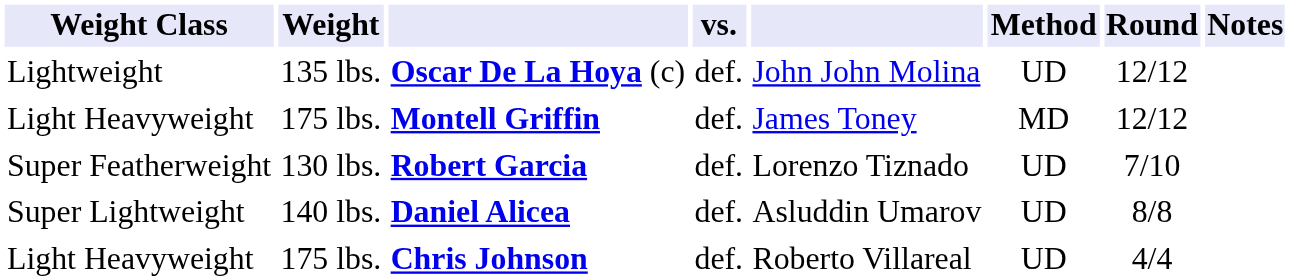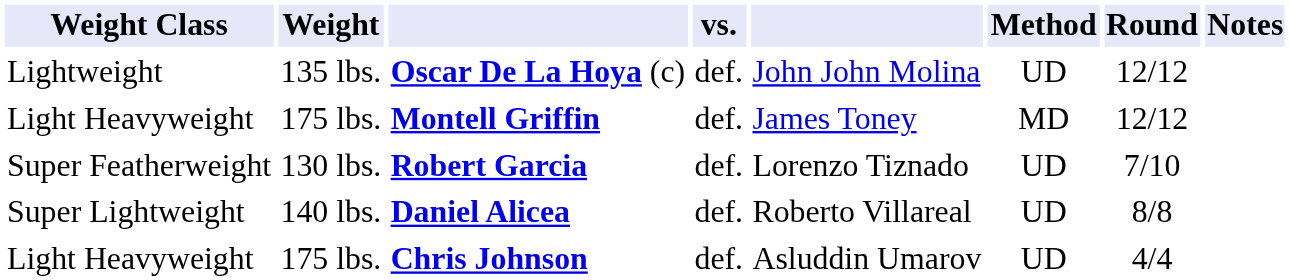Daniel Alicea | column 5: Asluddin Umarov -> Roberto Villareal
Chris Johnson | column 5: Roberto Villareal -> Asluddin Umarov
